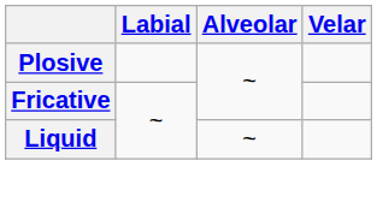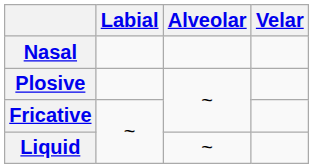+ row: Nasal
